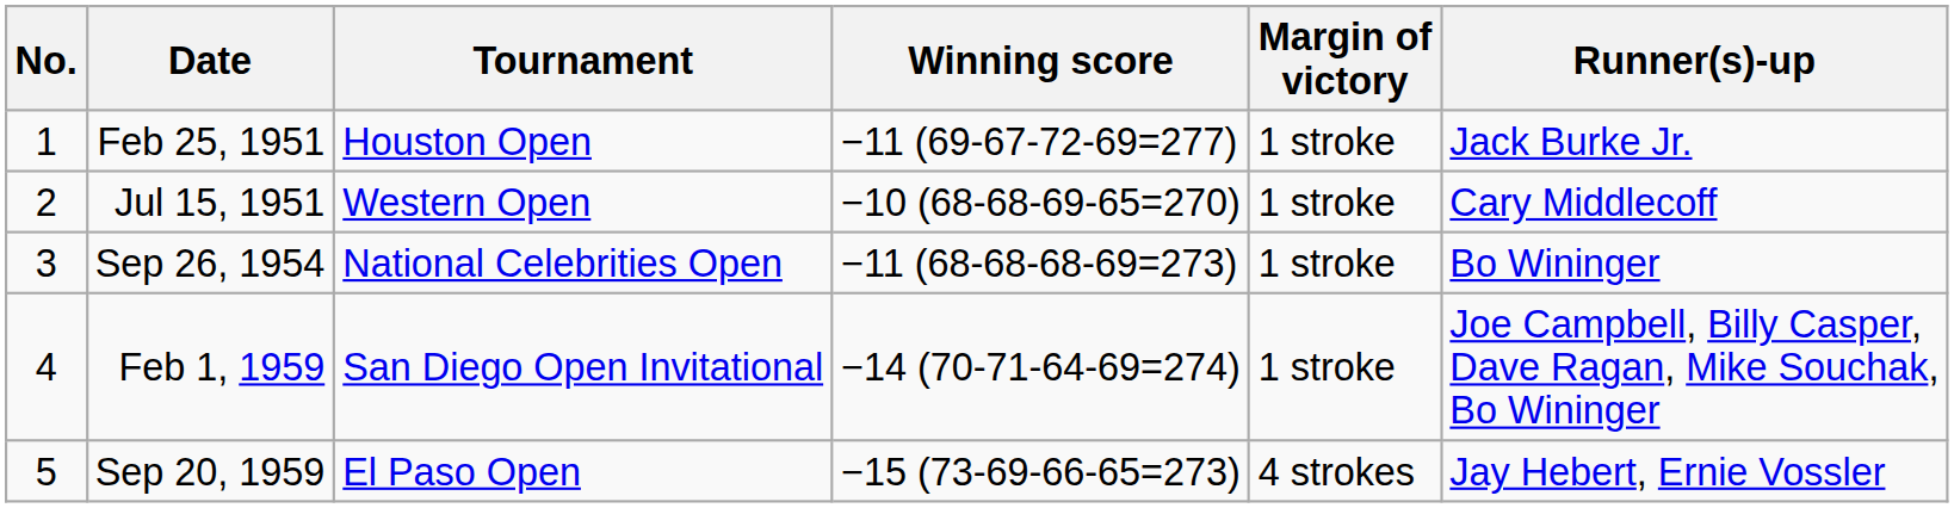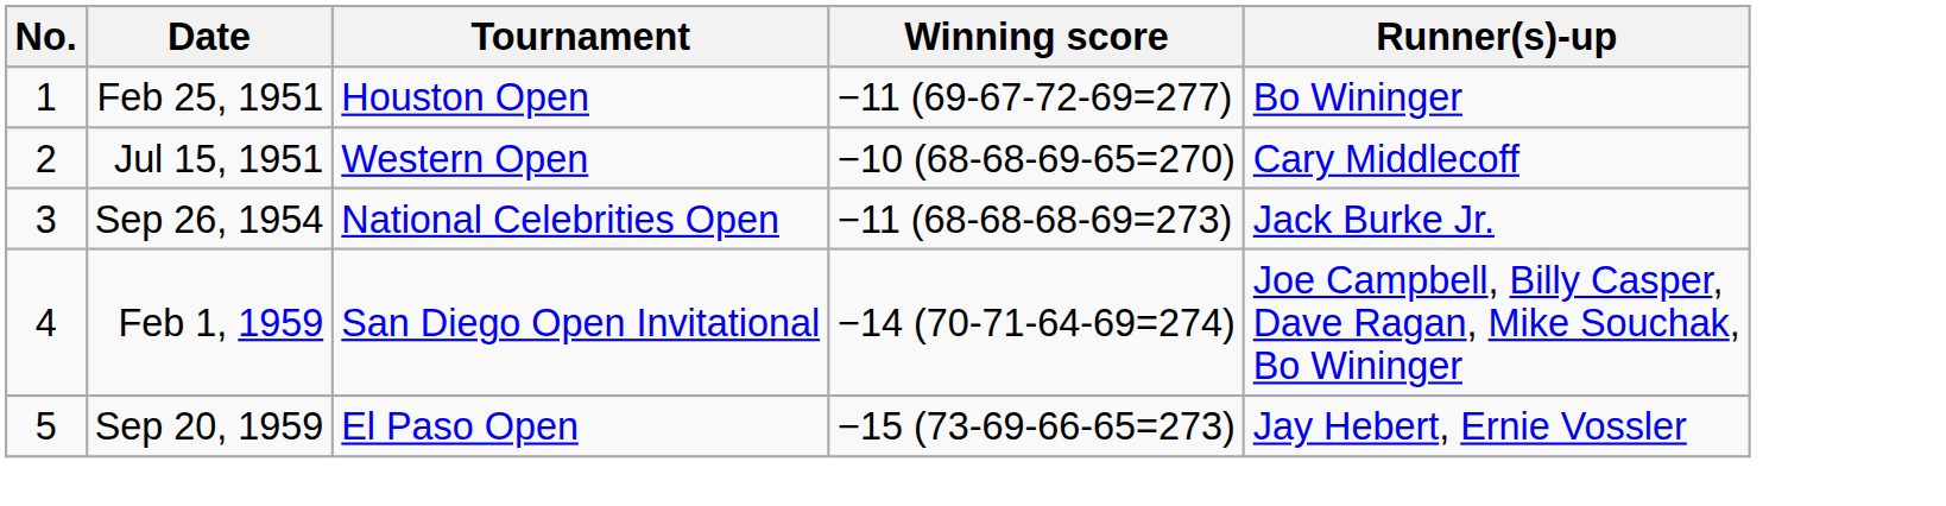- column: Margin of victory | 1 stroke | 1 stroke | 1 stroke | 1 stroke | 4 strokes
Feb 25, 1951 | Runner(s)-up: Jack Burke Jr. -> Bo Wininger
Sep 26, 1954 | Runner(s)-up: Bo Wininger -> Jack Burke Jr.
